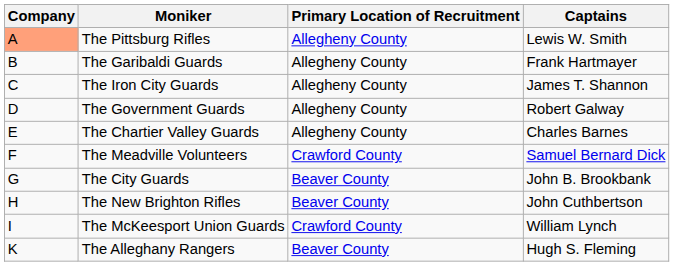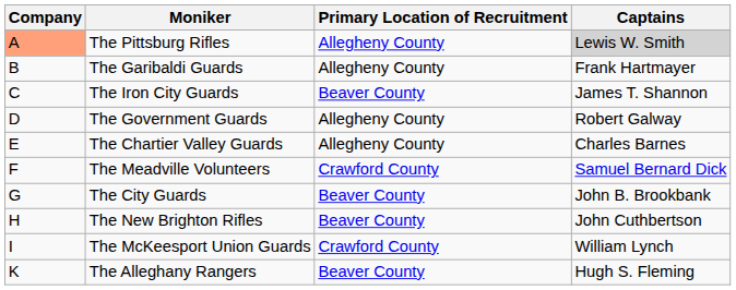The Pittsburg Rifles | Captains: no background -> lightgrey background
The Iron City Guards | Primary Location of Recruitment: Allegheny County -> Beaver County
